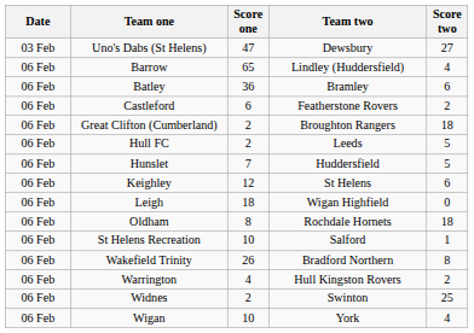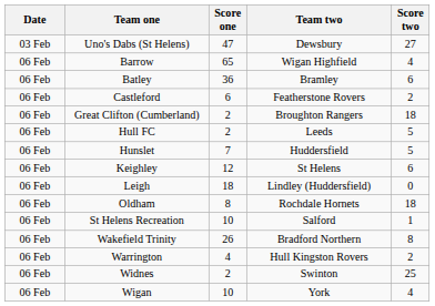Barrow | Team two: Lindley (Huddersfield) -> Wigan Highfield
Leigh | Team two: Wigan Highfield -> Lindley (Huddersfield)
